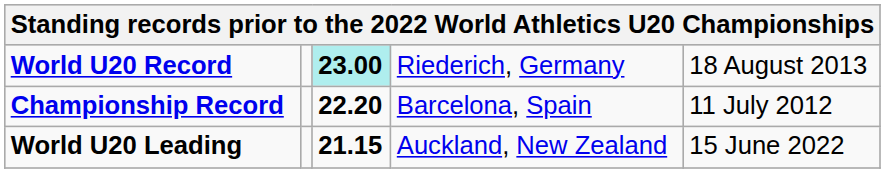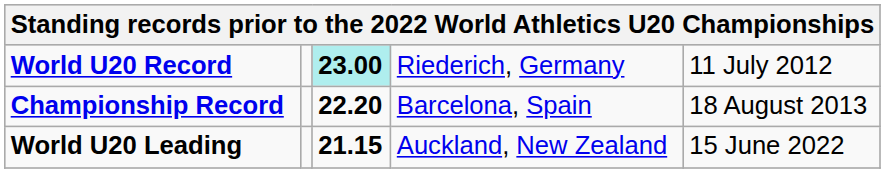World U20 Record | column 5: 18 August 2013 -> 11 July 2012
Championship Record | column 5: 11 July 2012 -> 18 August 2013
